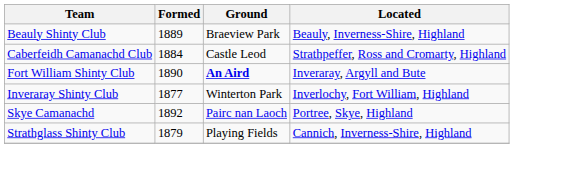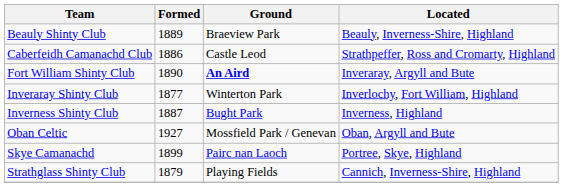Caberfeidh Camanachd Club | Formed: 1884 -> 1886
+ row: Inverness Shinty Club | 1887 | Bught Park | Inverness, Highland
+ row: Oban Celtic | 1927 | Mossfield Park / Genevan | Oban, Argyll and Bute
Skye Camanachd | Formed: 1892 -> 1899
